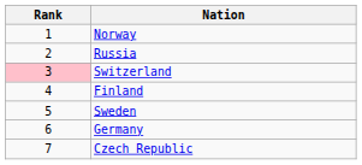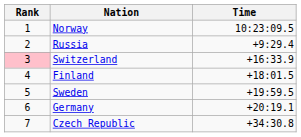+ column: Time | 10:23:09.5 | +9:29.4 | +16:33.9 | +18:01.5 | +19:59.5 | +20:19.1 | +34:30.8
